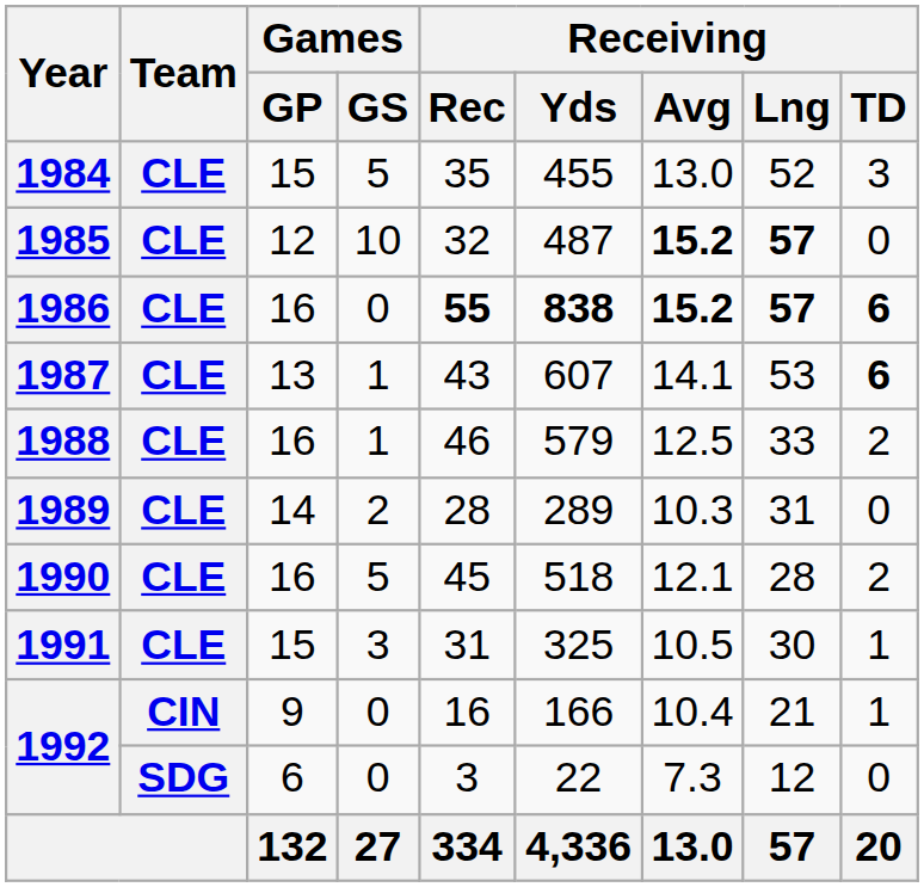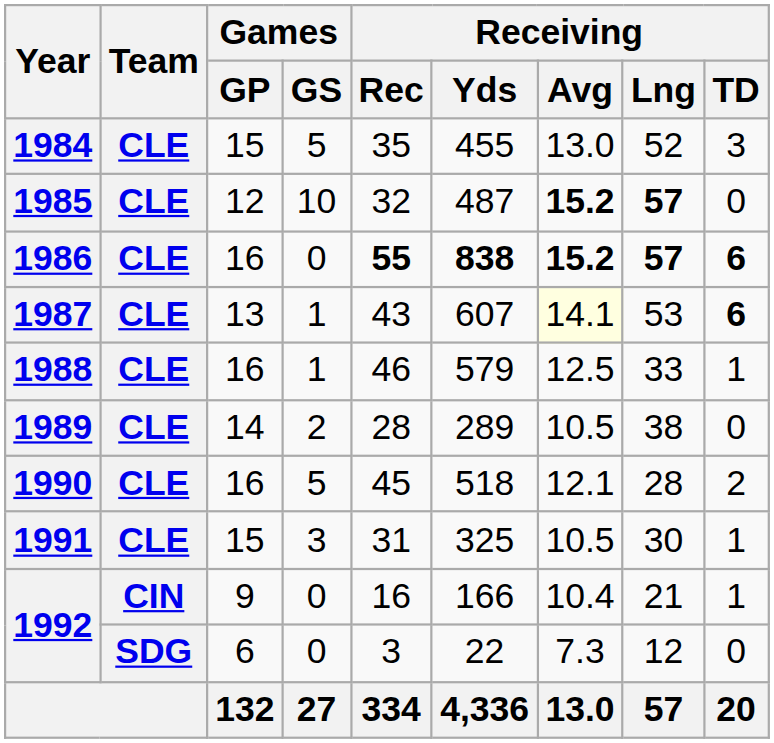1987 | Receiving / Avg: no background -> lightyellow background
1988 | Receiving / TD: 2 -> 1
1989 | Receiving / Avg: 10.3 -> 10.5
1989 | Receiving / Lng: 31 -> 38
